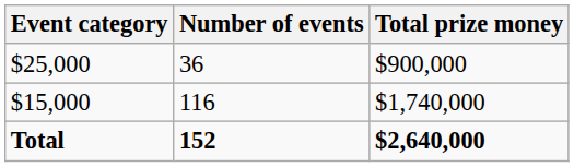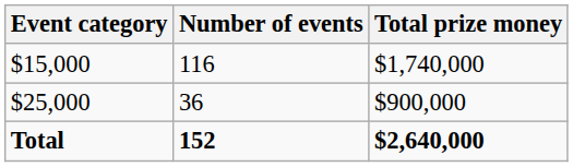rows swapped: $25,000 <-> $15,000
